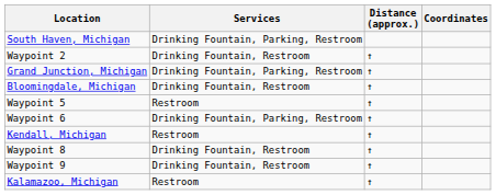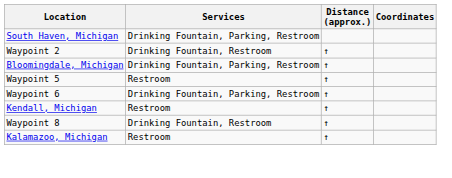- row: Grand Junction, Michigan | Drinking Fountain, Parking, Restroom | ↑
Bloomingdale, Michigan | Services: Drinking Fountain, Restroom -> Drinking Fountain, Parking, Restroom
- row: Waypoint 9 | Drinking Fountain, Restroom | ↑
